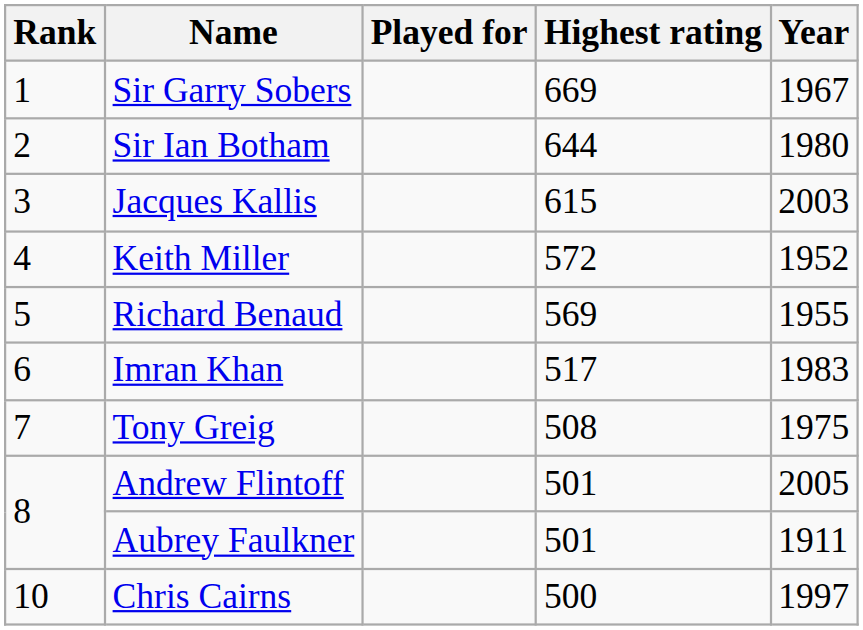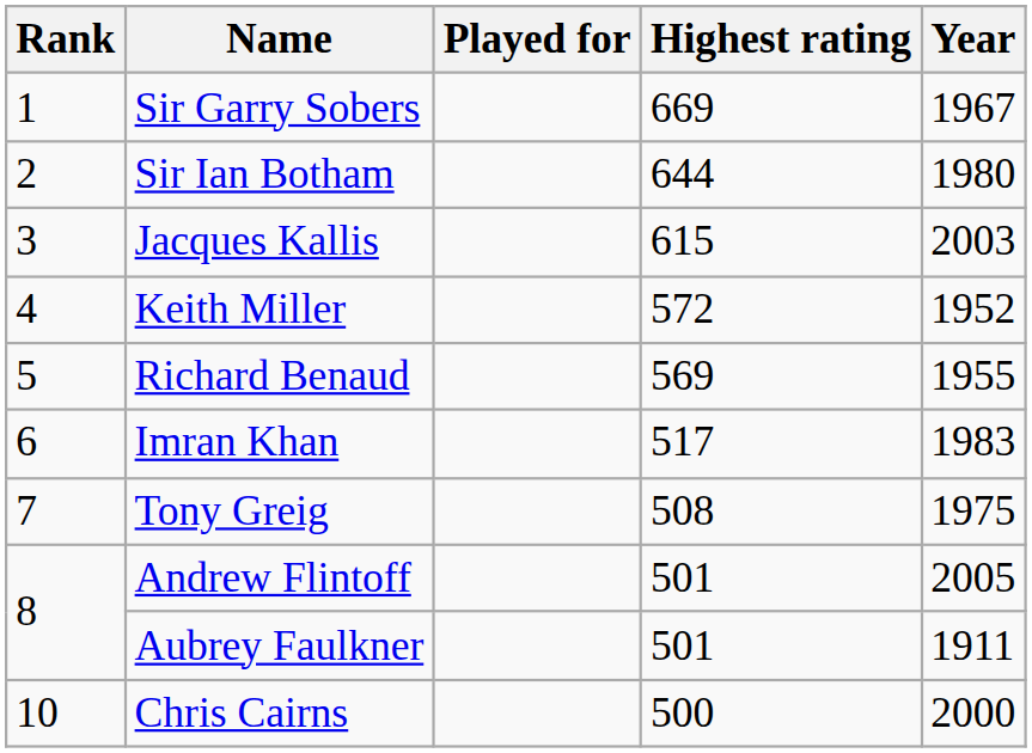Chris Cairns | Year: 1997 -> 2000
